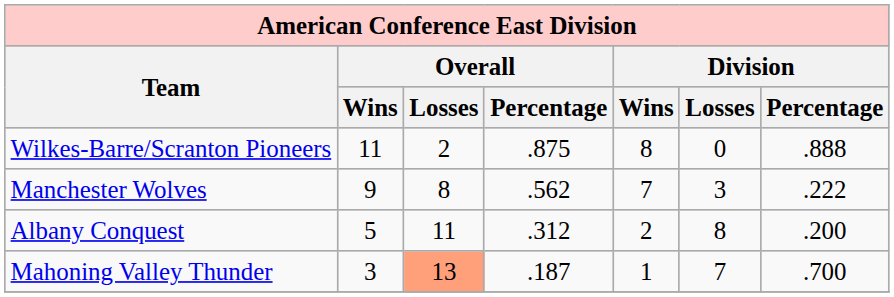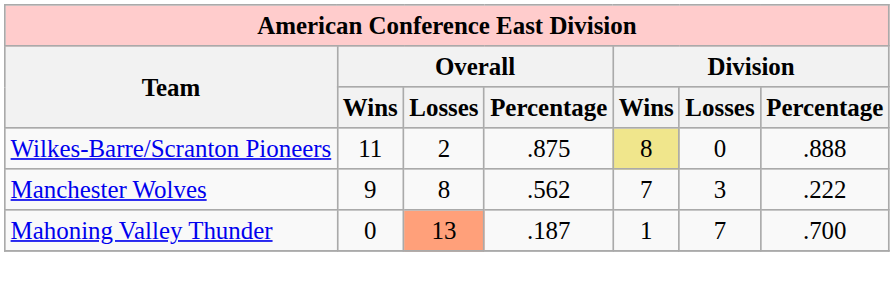Wilkes-Barre/Scranton Pioneers | Division / Wins: no background -> khaki background
- row: Albany Conquest | 5 | 11 | .312 | 2 | 8 | .200
Mahoning Valley Thunder | Overall / Wins: 3 -> 0
